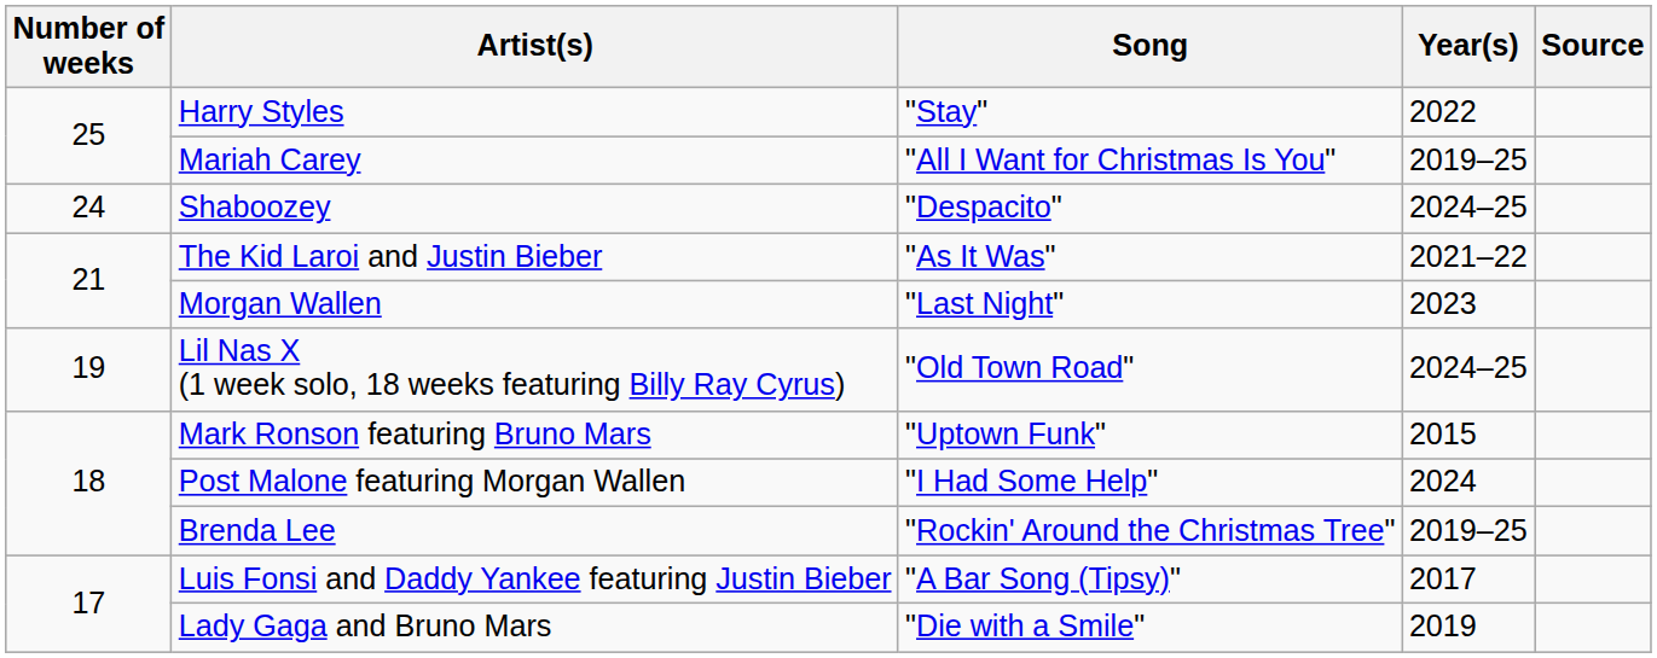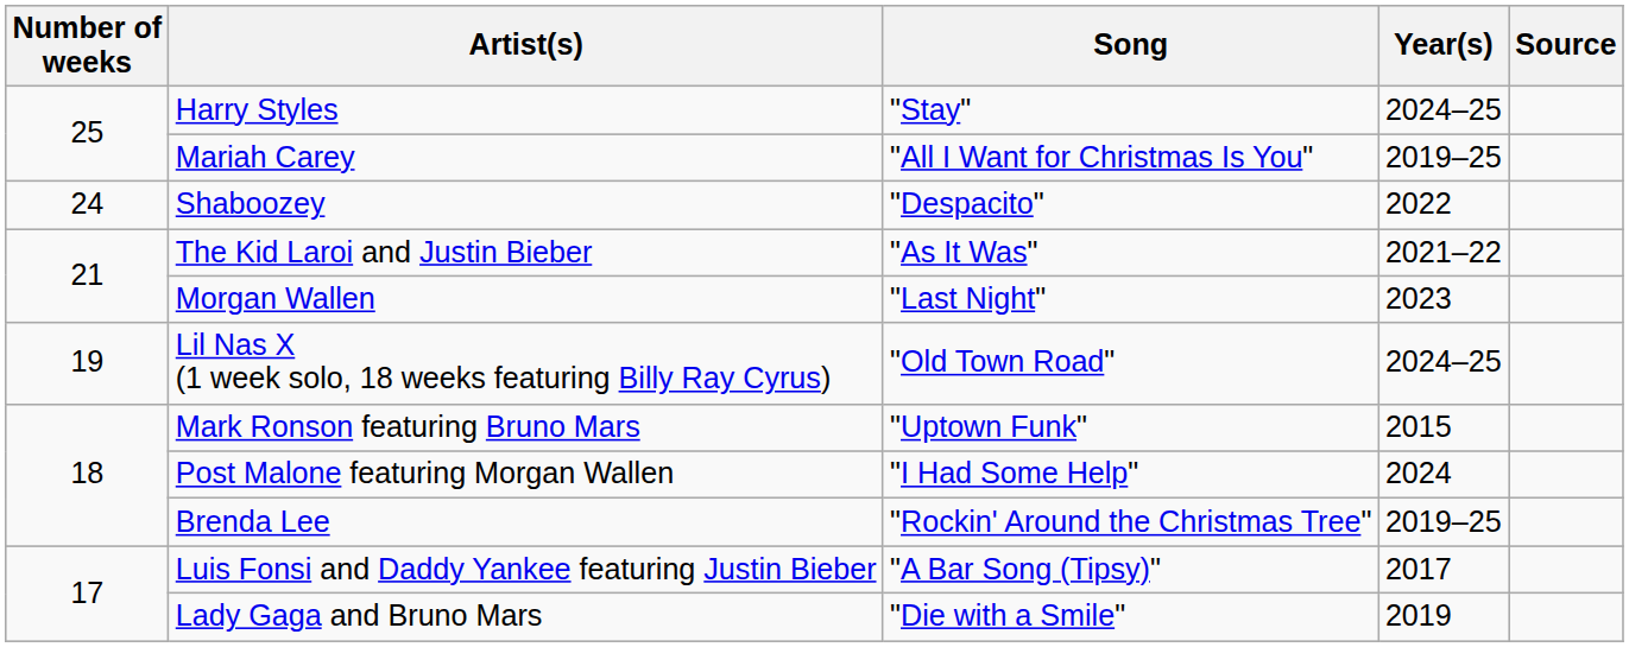Harry Styles | Year(s): 2022 -> 2024–25
Shaboozey | Year(s): 2024–25 -> 2022
